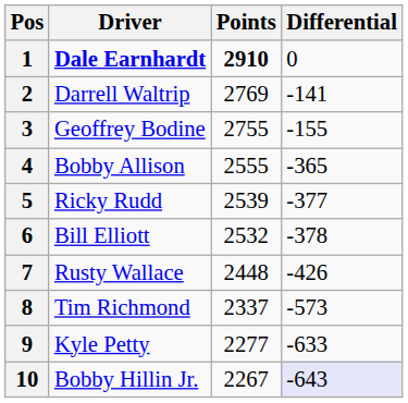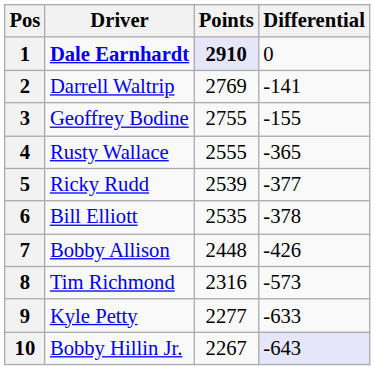1 | Points: no background -> lavender background
4 | Driver: Bobby Allison -> Rusty Wallace
6 | Points: 2532 -> 2535
7 | Driver: Rusty Wallace -> Bobby Allison
8 | Points: 2337 -> 2316
